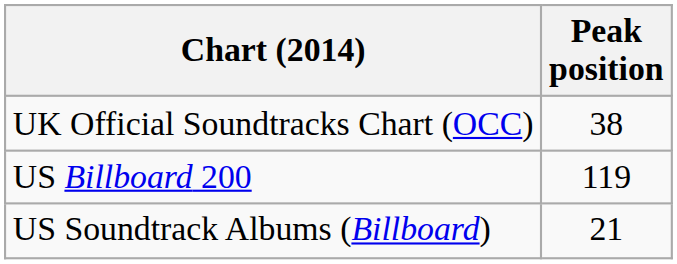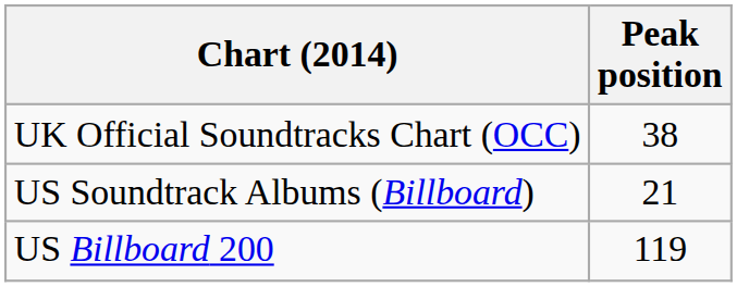rows swapped: US Billboard 200 <-> US Soundtrack Albums (Billboard)
